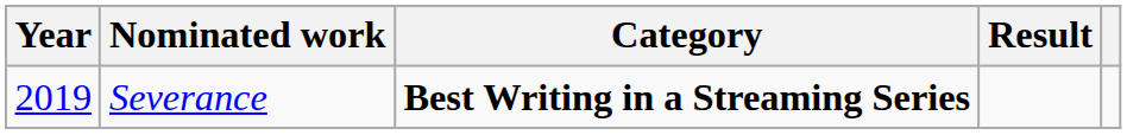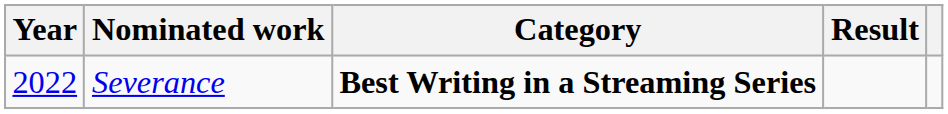Severance | Year: 2019 -> 2022
